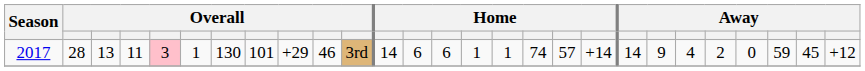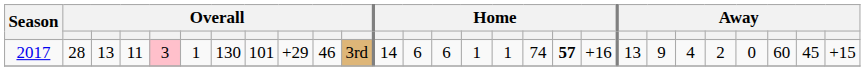2017 | column 18: normal -> bold
2017 | column 19: +14 -> +16
2017 | column 20: 14 -> 13
2017 | column 25: 59 -> 60
2017 | column 27: +12 -> +15
